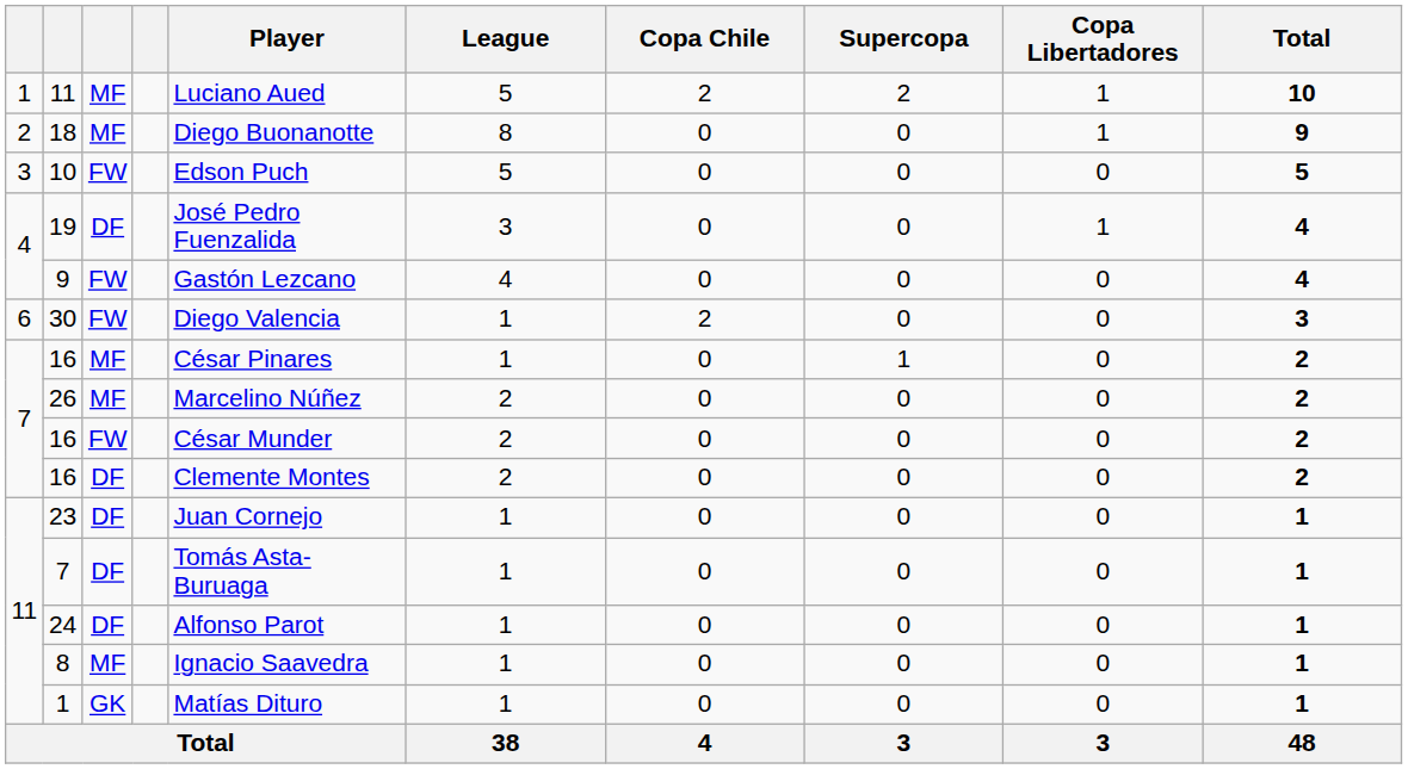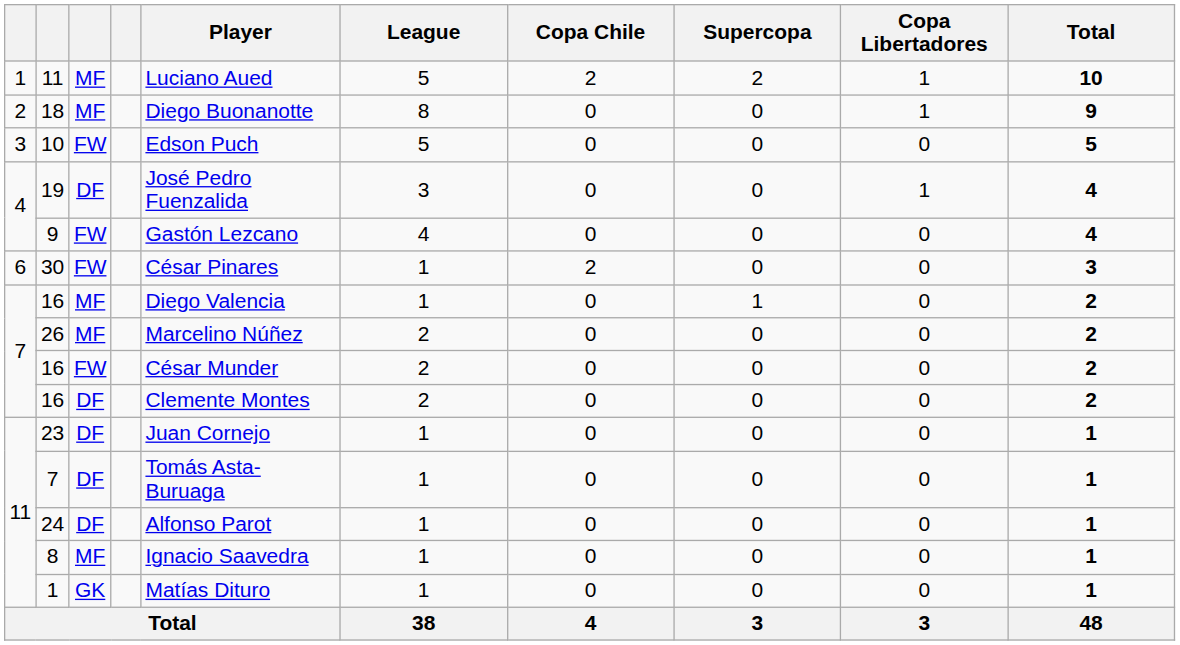30 | Player: Diego Valencia -> César Pinares
16 / MF | Player: César Pinares -> Diego Valencia
